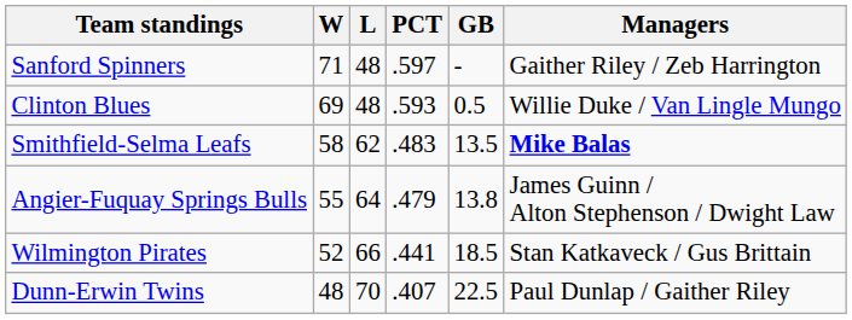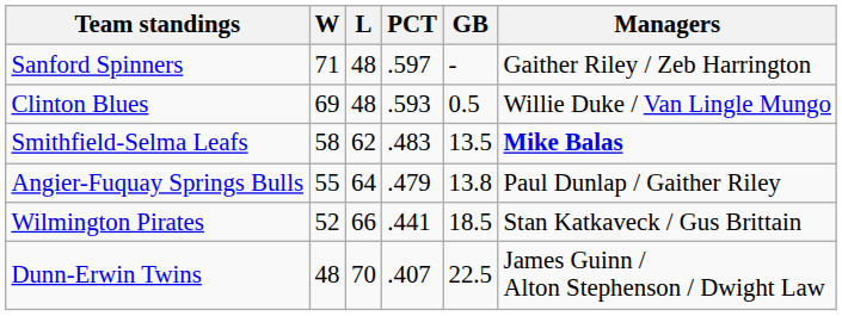Angier-Fuquay Springs Bulls | Managers: James Guinn / Alton Stephenson / Dwight Law -> Paul Dunlap / Gaither Riley
Dunn-Erwin Twins | Managers: Paul Dunlap / Gaither Riley -> James Guinn / Alton Stephenson / Dwight Law
